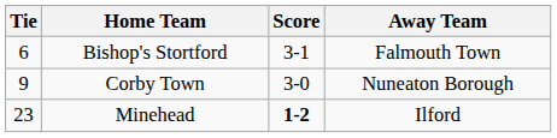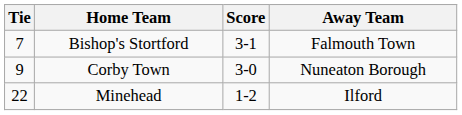Bishop's Stortford | Tie: 6 -> 7
Minehead | Tie: 23 -> 22
Minehead | Score: bold -> normal
